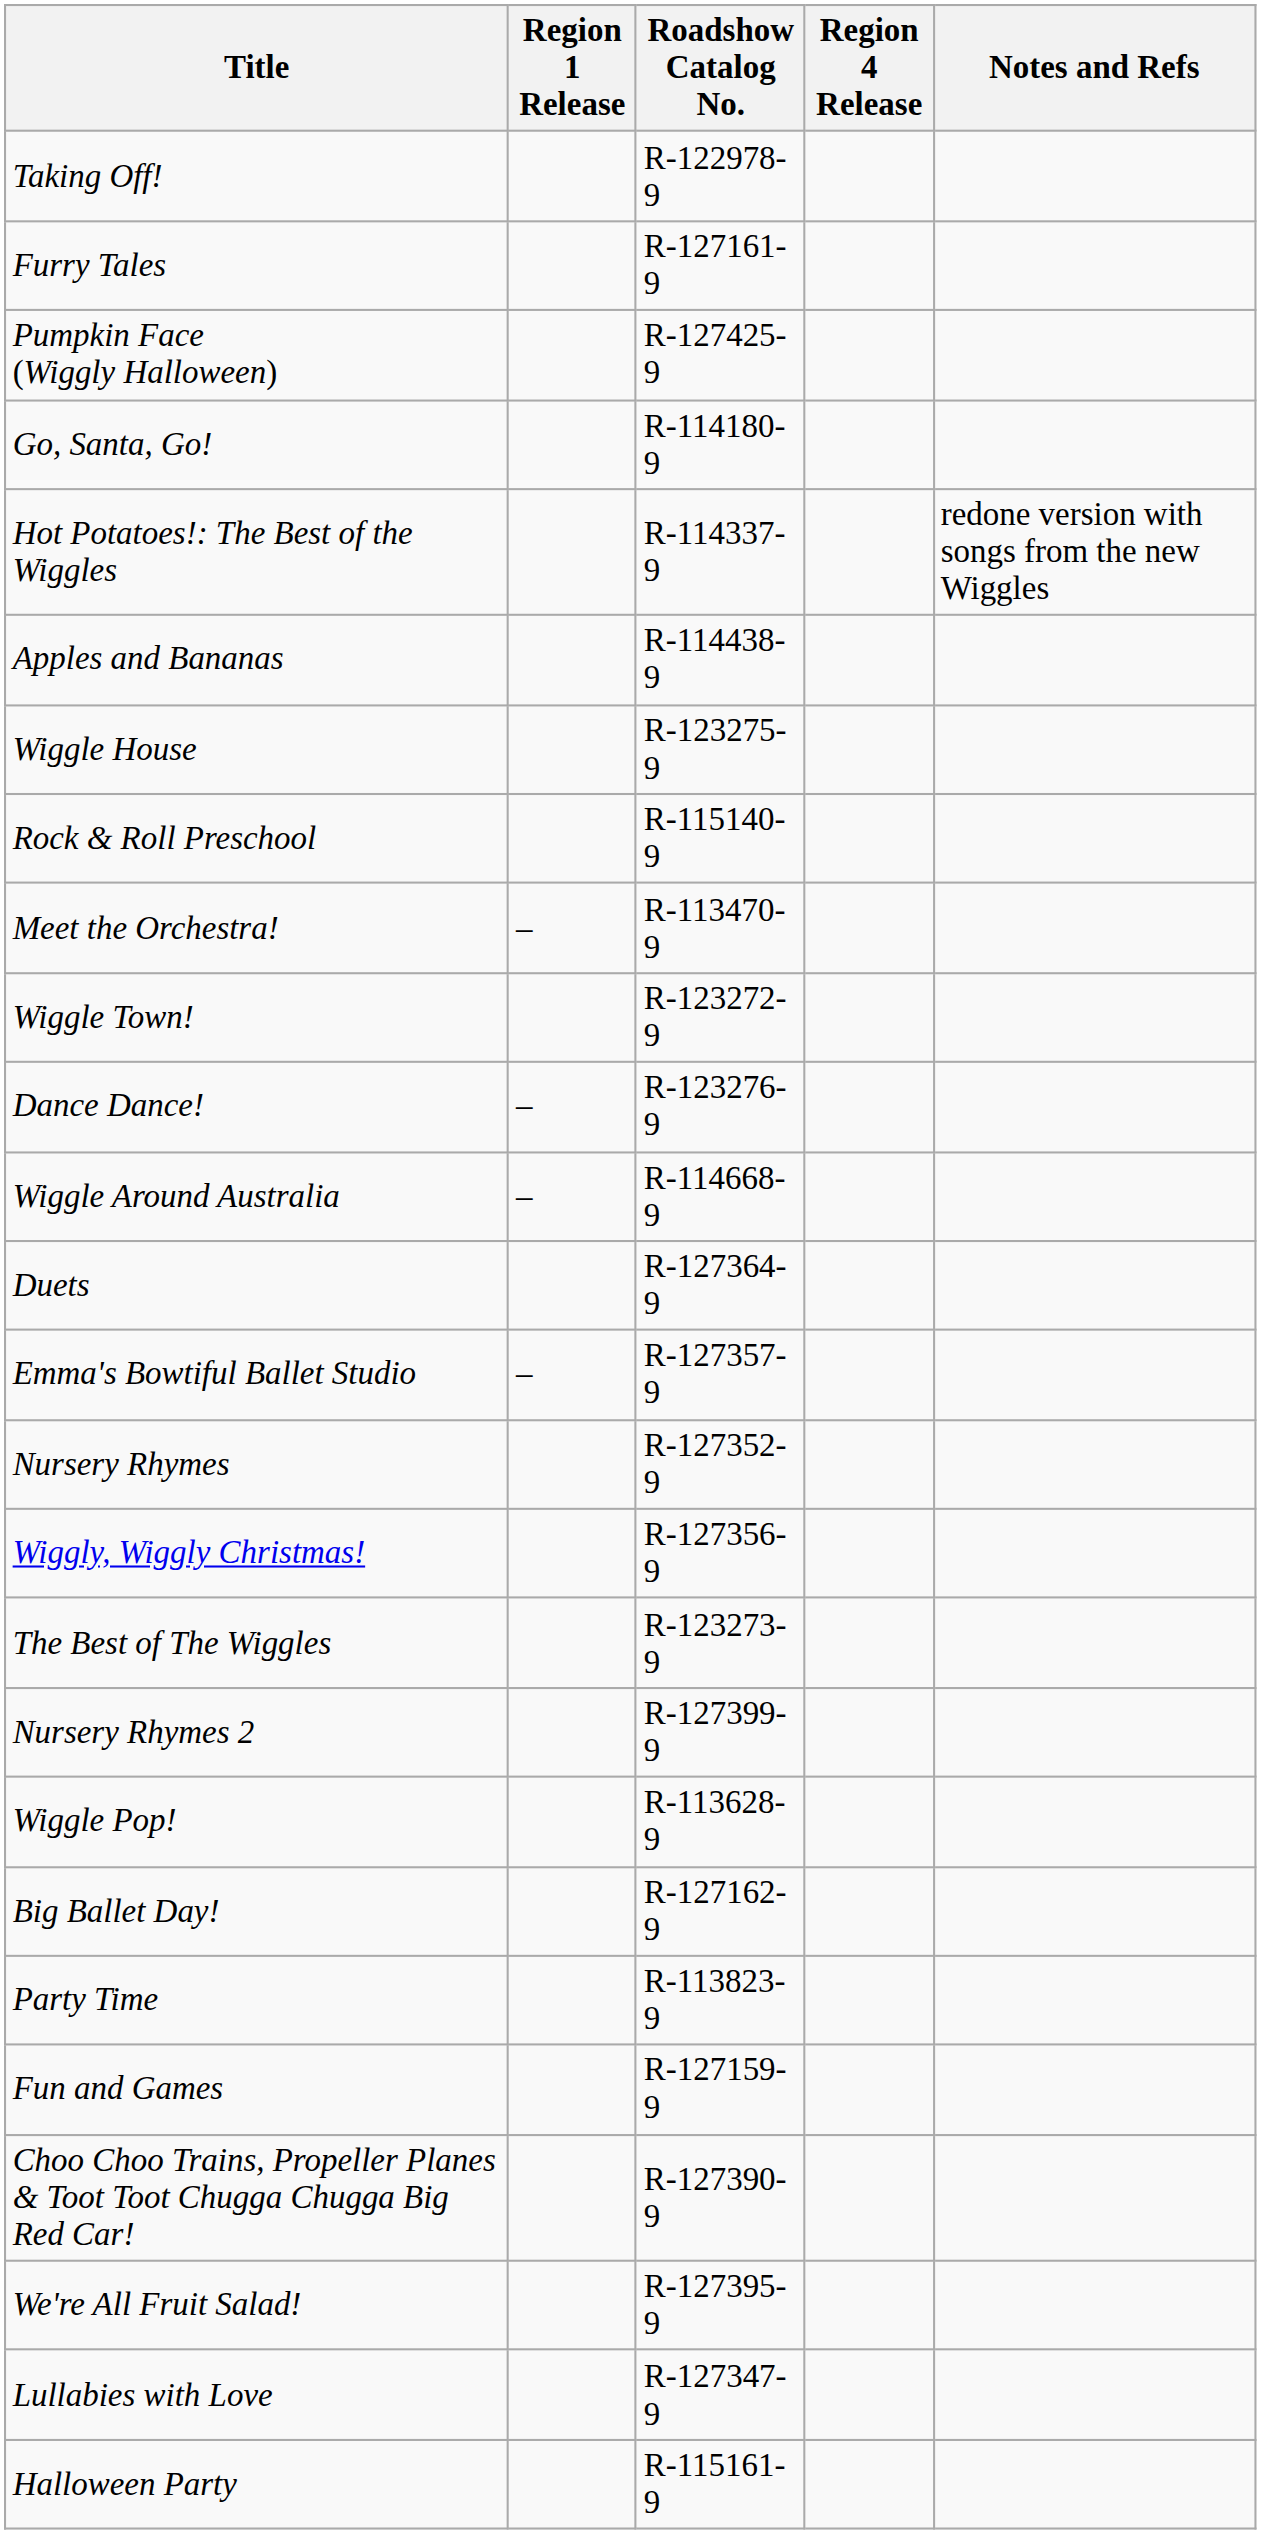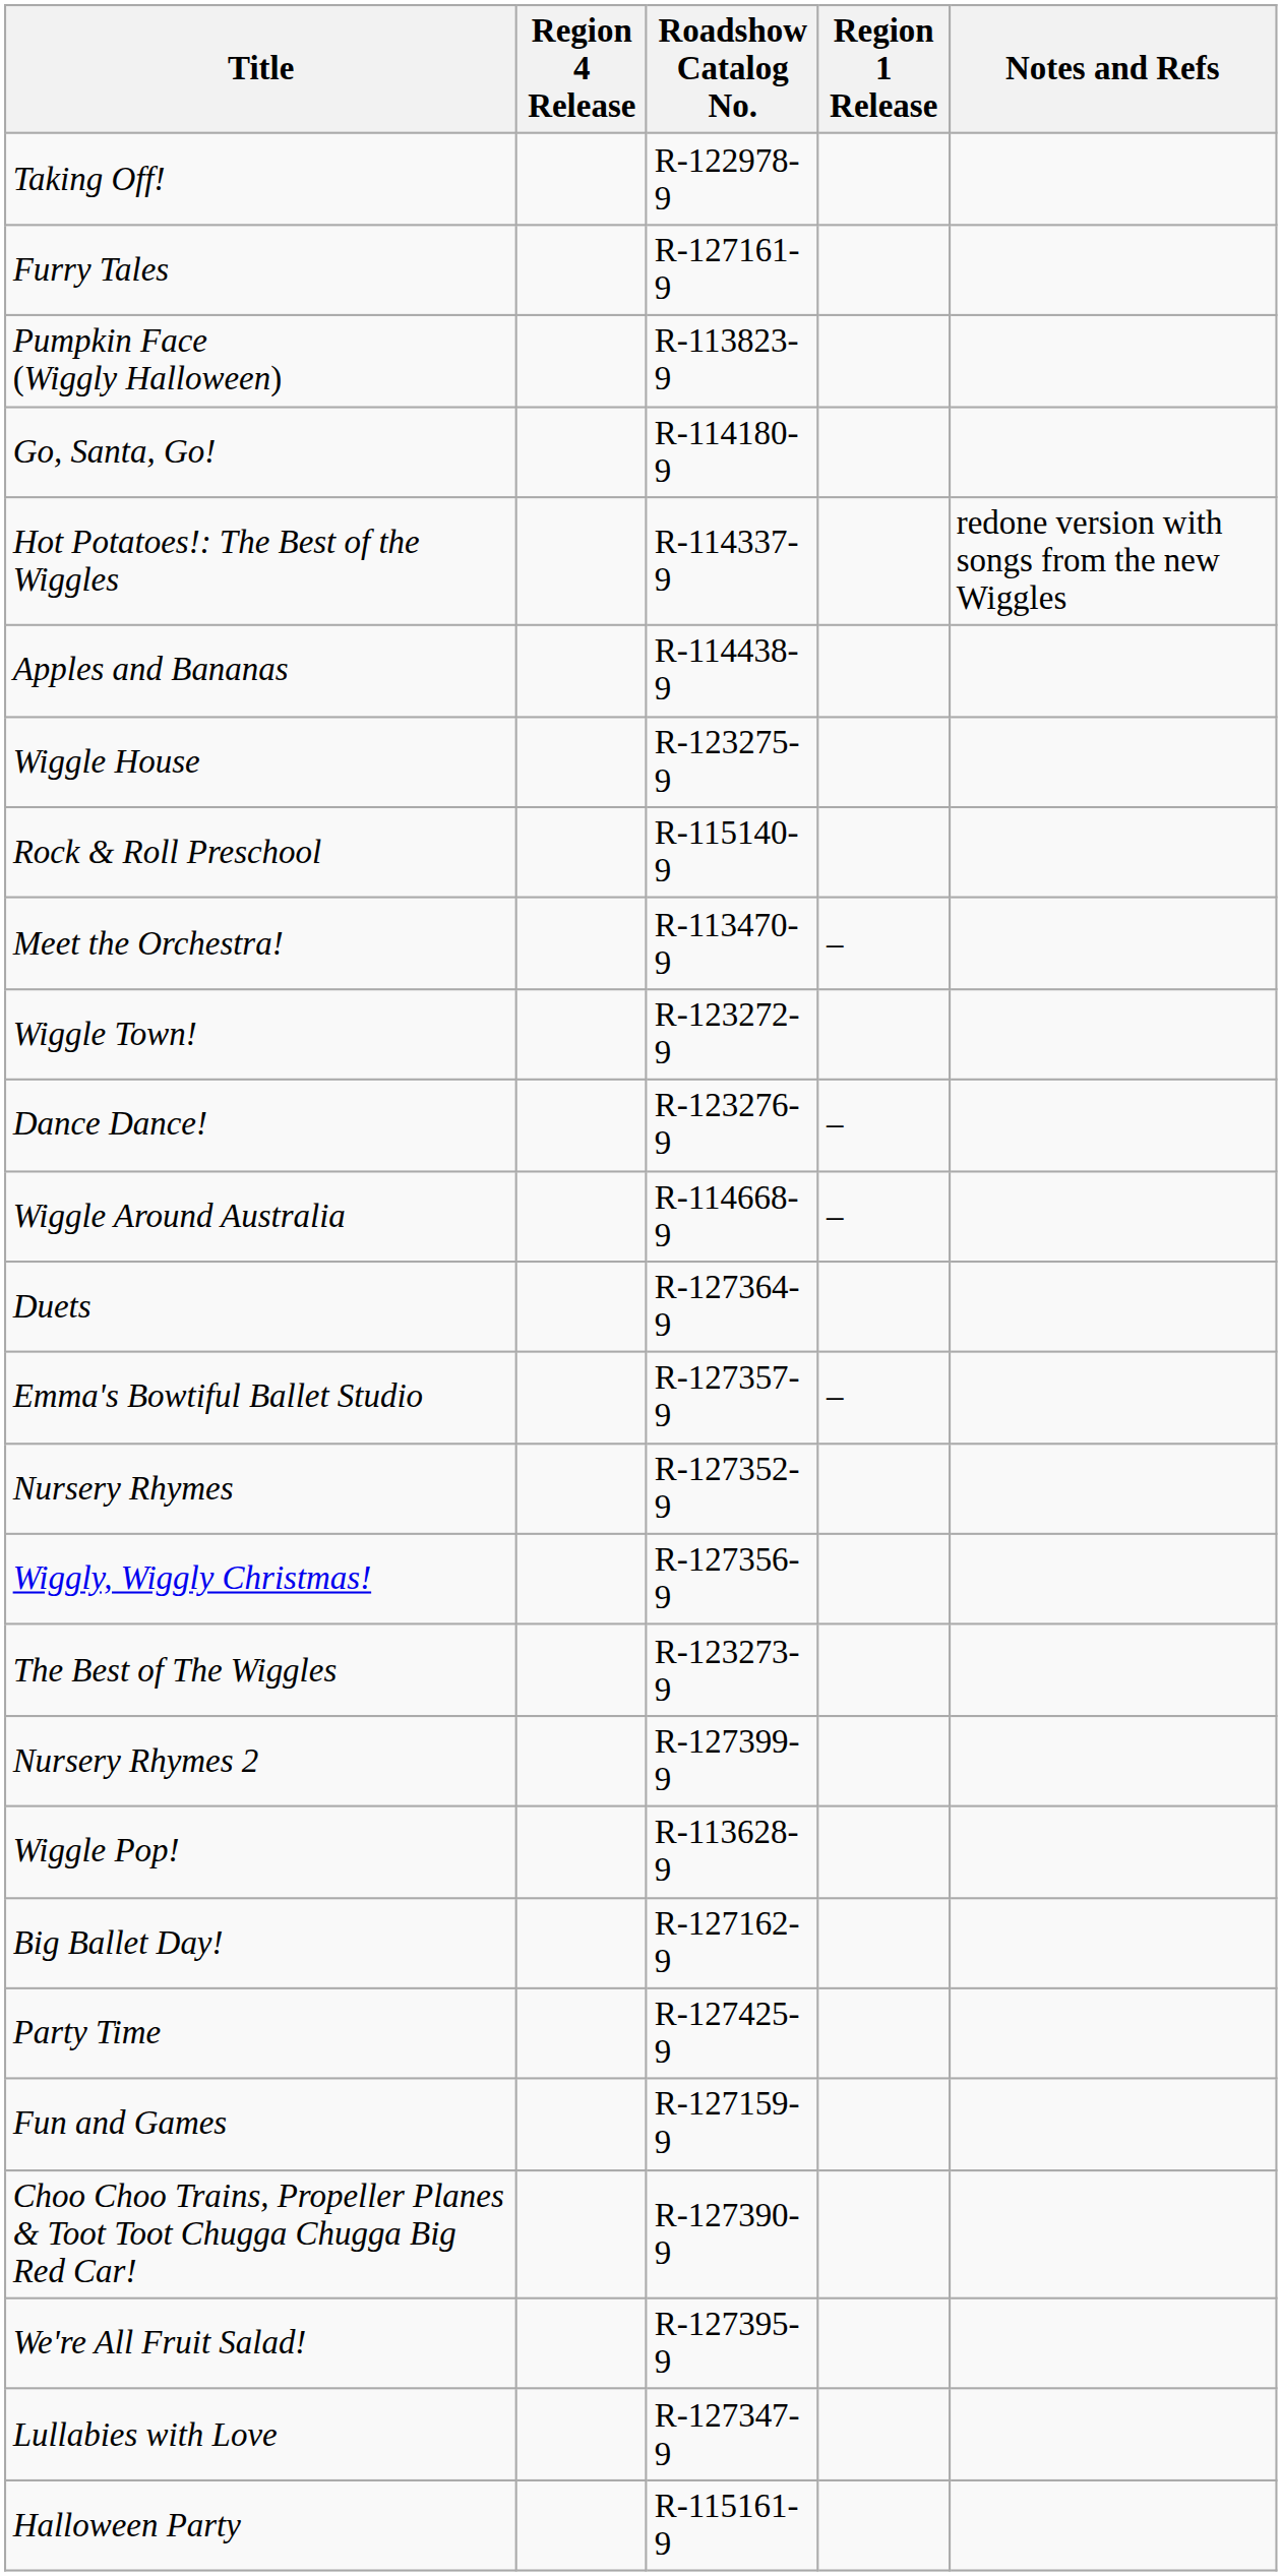columns swapped: Region 4 Release <-> Region 1 Release
Pumpkin Face (Wiggly Halloween) | Roadshow Catalog No.: R-127425-9 -> R-113823-9
Party Time | Roadshow Catalog No.: R-113823-9 -> R-127425-9
